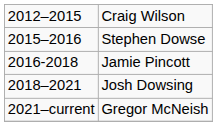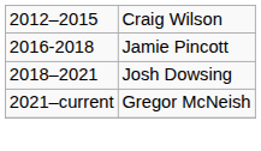- row: 2015–2016 | Stephen Dowse
